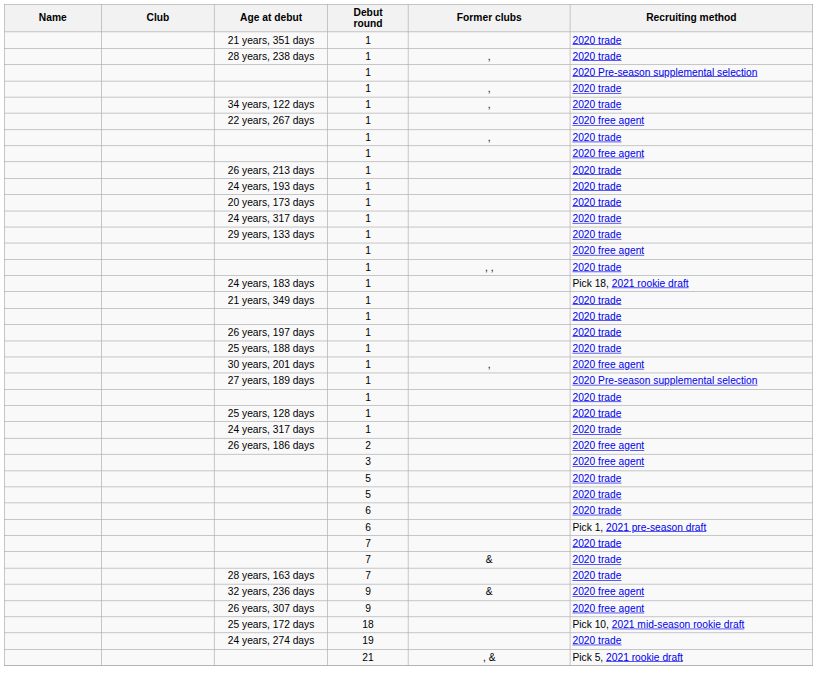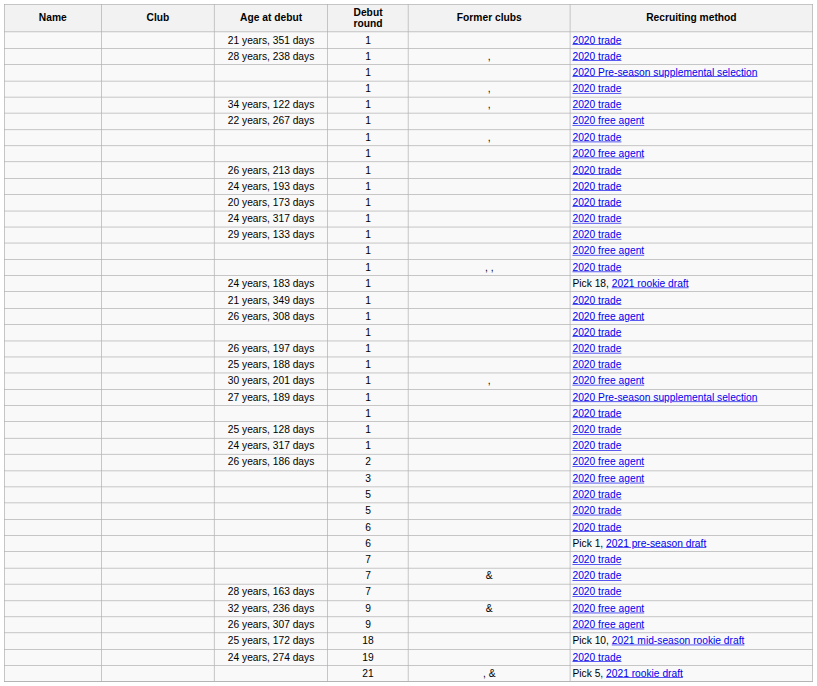+ row: 26 years, 308 days | 1 | 2020 free agent
